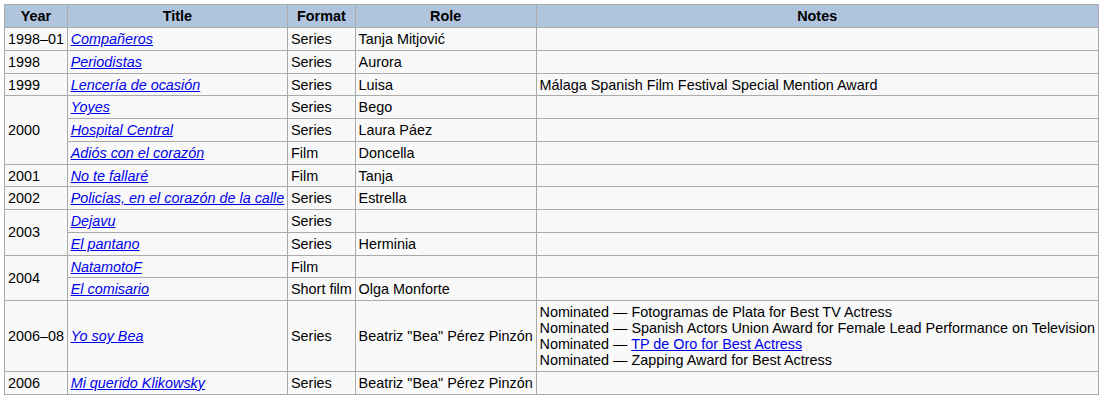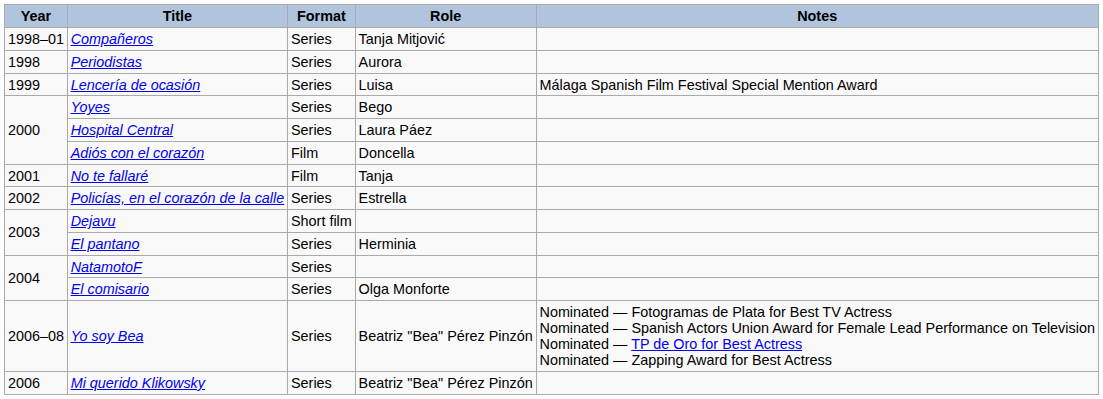Dejavu | Format: Series -> Short film
NatamotoF | Format: Film -> Series
El comisario | Format: Short film -> Series
